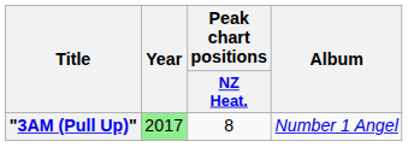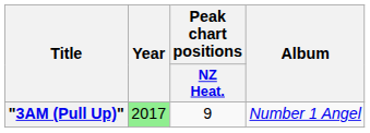"3AM (Pull Up)" | Peak chart positions / NZ Heat.: 8 -> 9
